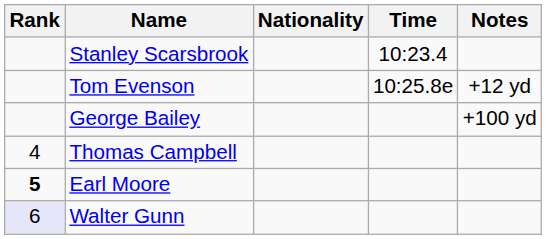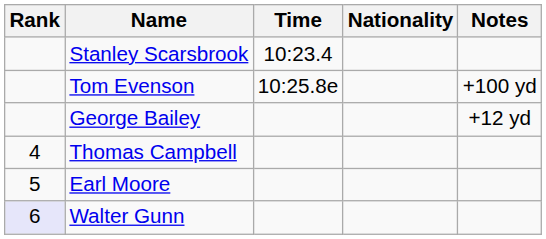columns swapped: Nationality <-> Time
Tom Evenson | Notes: +12 yd -> +100 yd
George Bailey | Notes: +100 yd -> +12 yd
Earl Moore | Rank: bold -> normal
